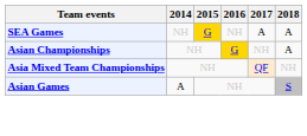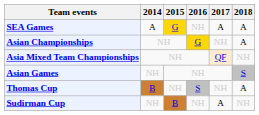SEA Games | 2014: NH -> A
Asian Games | 2014: A -> NH
+ row: Thomas Cup | B | NH | S | NH | A
+ row: Sudirman Cup | NH | B | NH | A | NH
